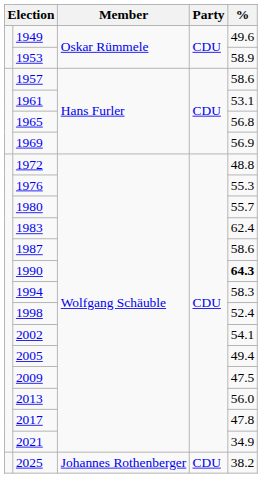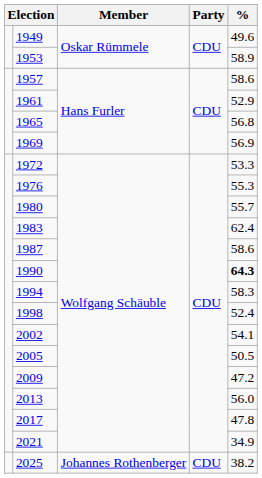1961 | %: 53.1 -> 52.9
1972 | %: 48.8 -> 53.3
2005 | %: 49.4 -> 50.5
2009 | %: 47.5 -> 47.2
